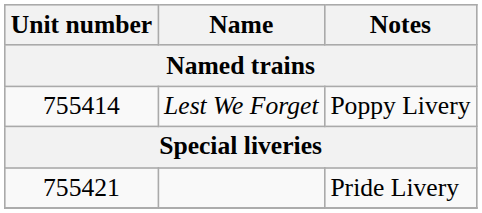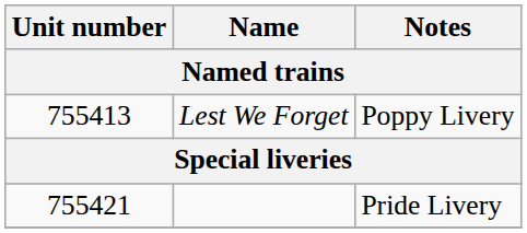Lest We Forget | Unit number: 755414 -> 755413
